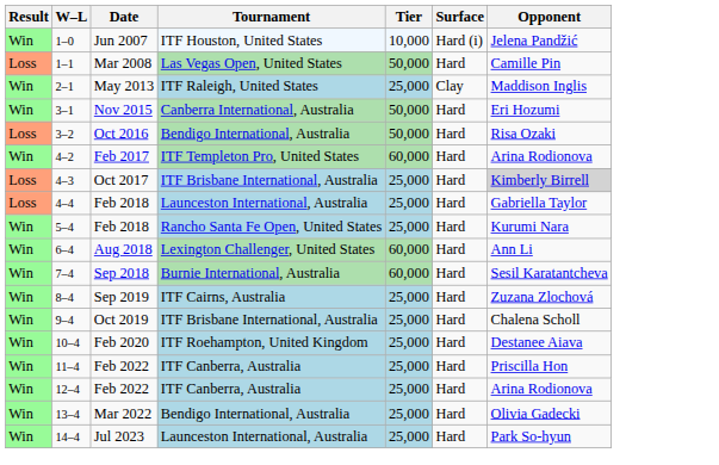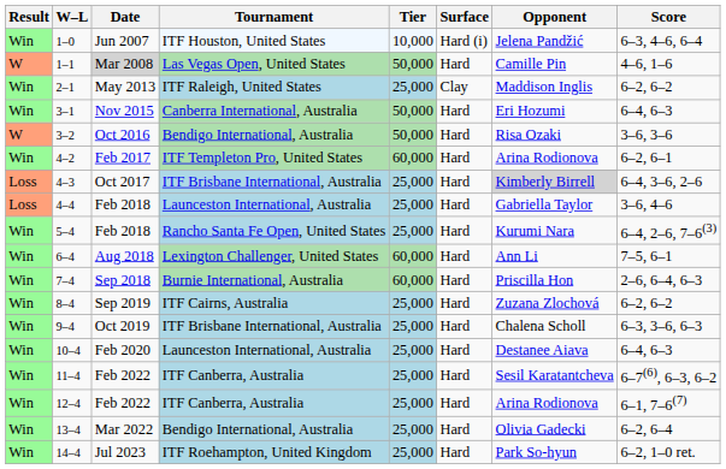+ column: Score | 6–3, 4–6, 6–4 | 4–6, 1–6 | 6–2, 6–2 | 6–4, 6–3 | 3–6, 3–6 | 6–2, 6–1 | 6–4, 3–6, 2–6 | 3–6, 4–6 | 6–4, 2–6, 7–6(3) | 7–5, 6–1 | 2–6, 6–4, 6–3 | 6–2, 6–2 | 6–3, 3–6, 6–3 | 6–4, 6–3 | 6–7(6), 6–3, 6–2 | 6–1, 7–6(7) | 6–2, 6–4 | 6–2, 1–0 ret.
1–1 | Result: Loss -> W
1–1 | Date: no background -> lightgrey background
3–2 | Result: Loss -> W
7–4 | Opponent: Sesil Karatantcheva -> Priscilla Hon
10–4 | Tournament: ITF Roehampton, United Kingdom -> Launceston International, Australia
11–4 | Opponent: Priscilla Hon -> Sesil Karatantcheva
14–4 | Tournament: Launceston International, Australia -> ITF Roehampton, United Kingdom
